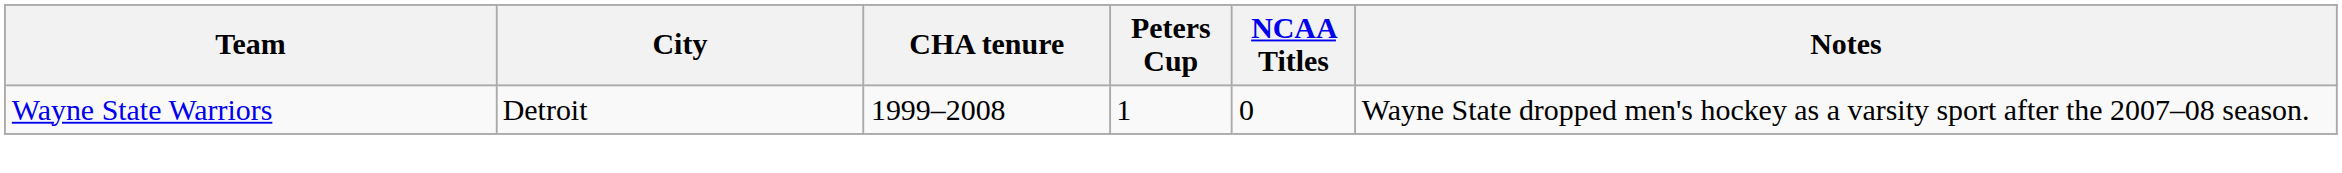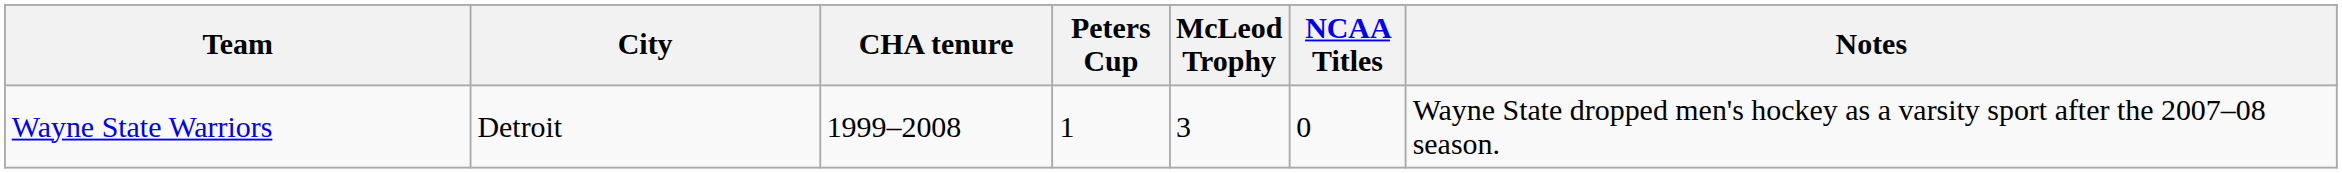+ column: McLeod Trophy | 3
